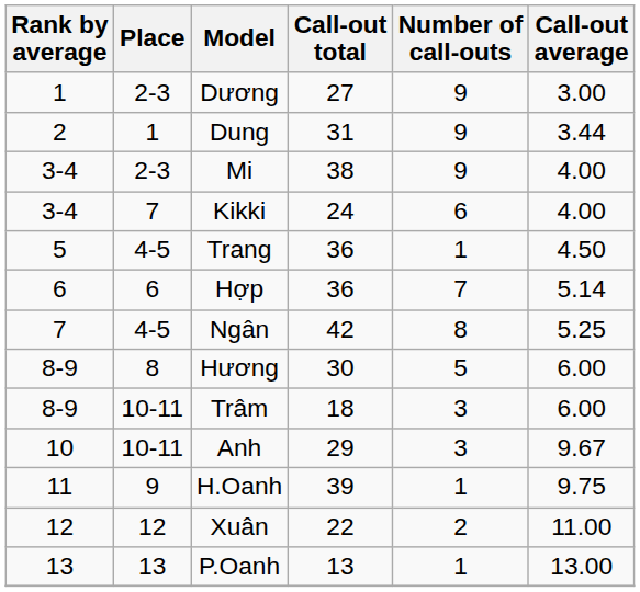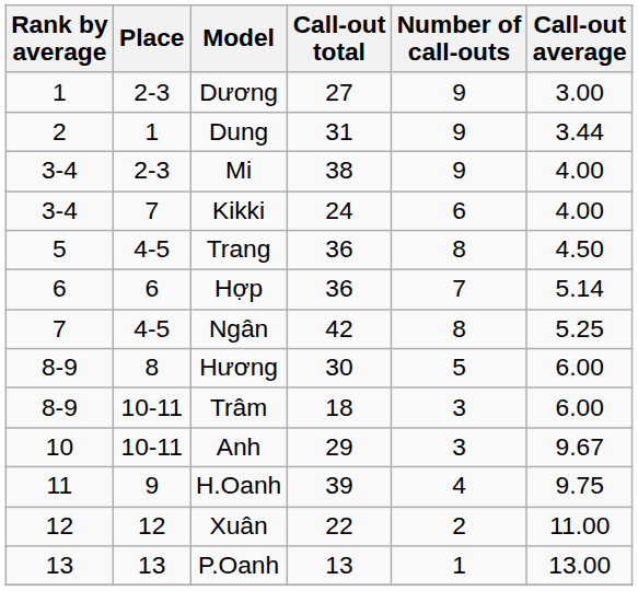Trang | Number of call-outs: 1 -> 8
H.Oanh | Number of call-outs: 1 -> 4
